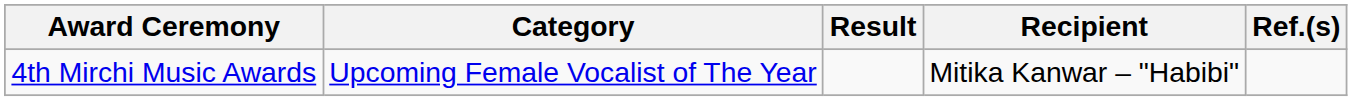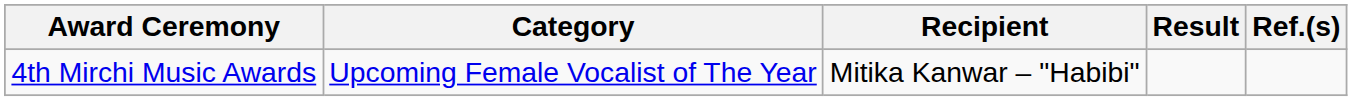columns swapped: Recipient <-> Result
